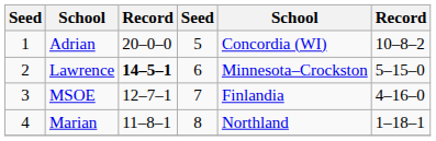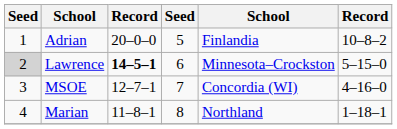Adrian | column 5: Concordia (WI) -> Finlandia
Lawrence | column 1: no background -> lightgrey background
MSOE | column 5: Finlandia -> Concordia (WI)
